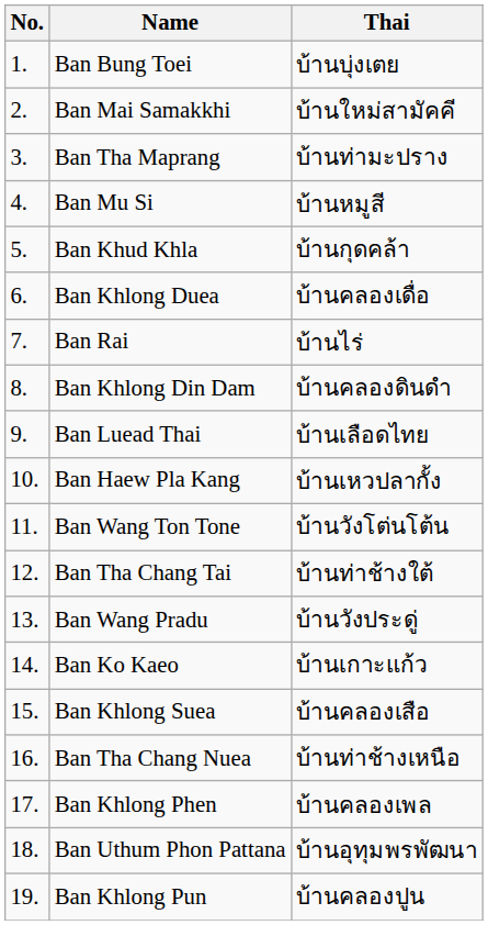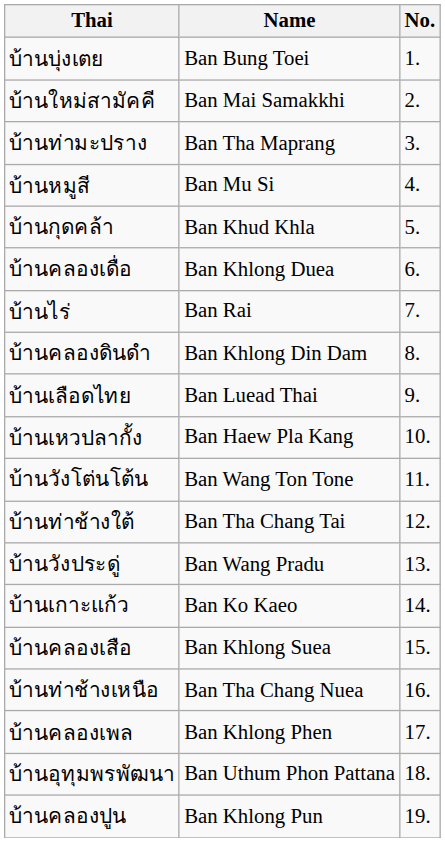columns swapped: No. <-> Thai
